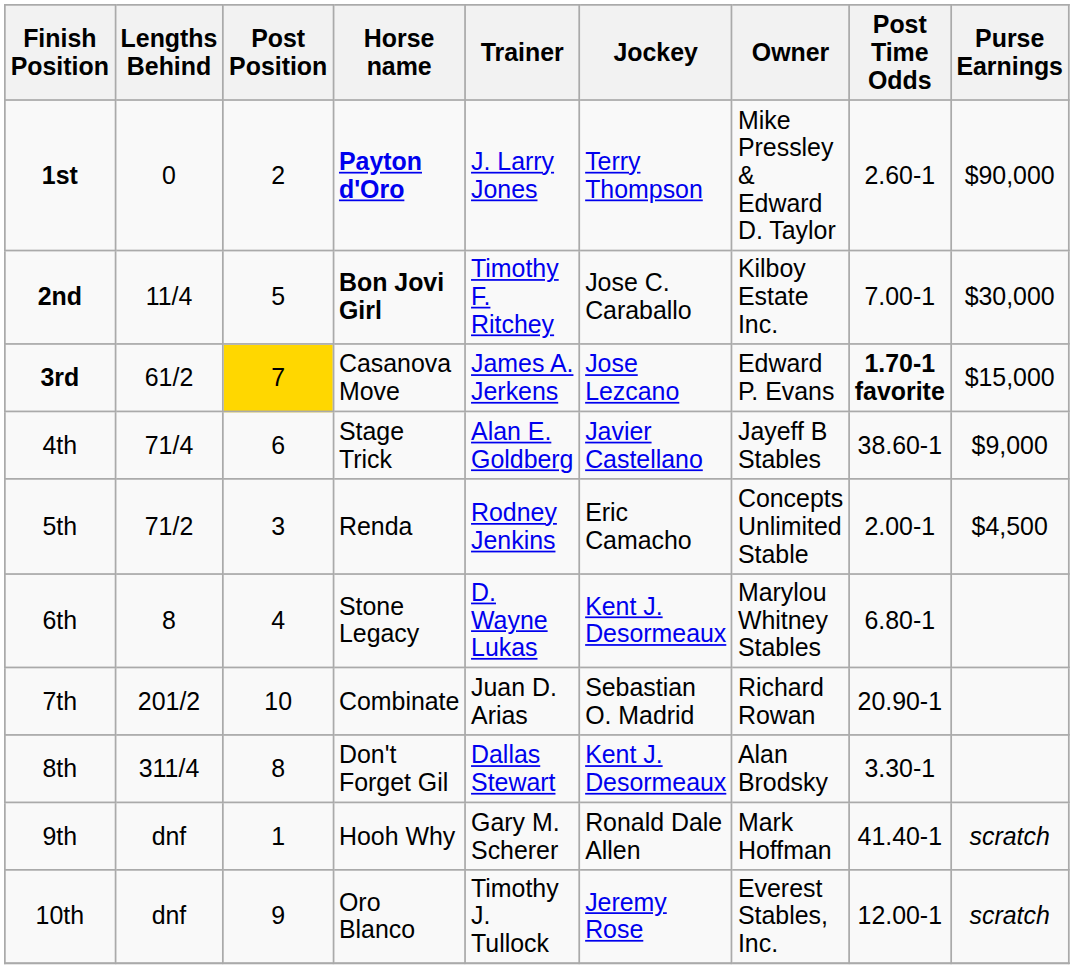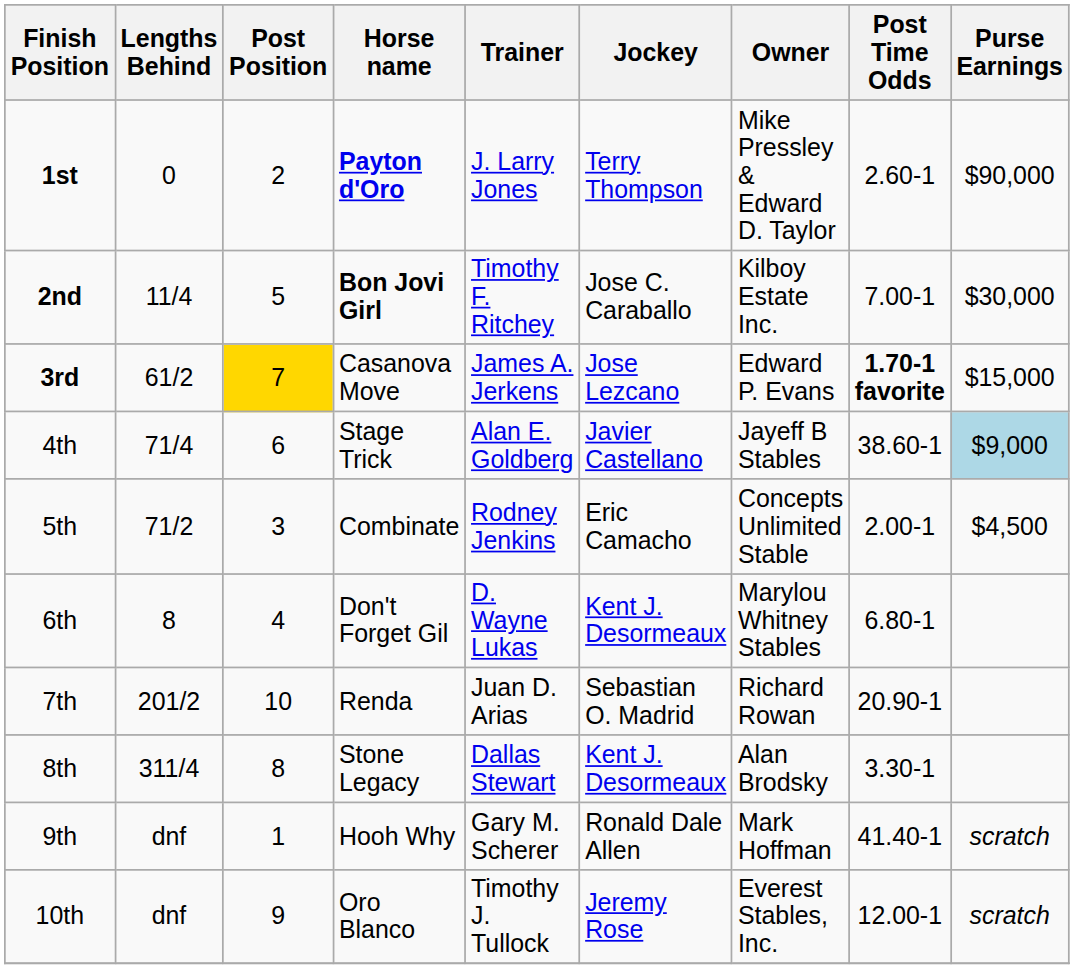4th | Purse Earnings: no background -> lightblue background
5th | Horse name: Renda -> Combinate
6th | Horse name: Stone Legacy -> Don't Forget Gil
7th | Horse name: Combinate -> Renda
8th | Horse name: Don't Forget Gil -> Stone Legacy
